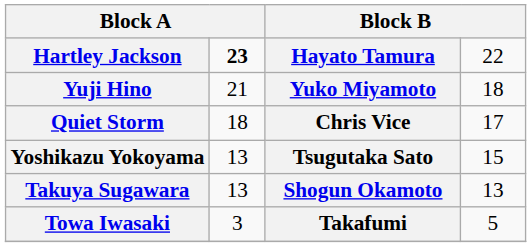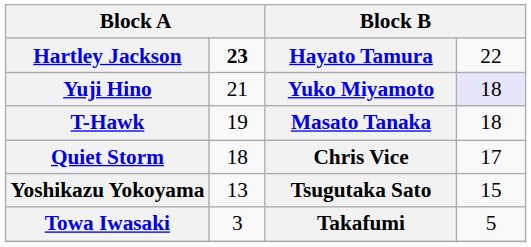Yuji Hino | column 4: no background -> lavender background
+ row: T-Hawk | 19 | Masato Tanaka | 18
- row: Takuya Sugawara | 13 | Shogun Okamoto | 13
